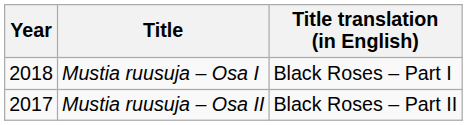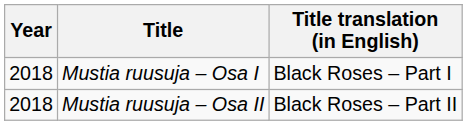Mustia ruusuja – Osa II | Year: 2017 -> 2018
